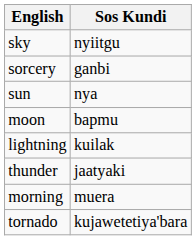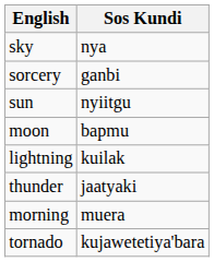sky | Sos Kundi: nyiitgu -> nya
sun | Sos Kundi: nya -> nyiitgu
